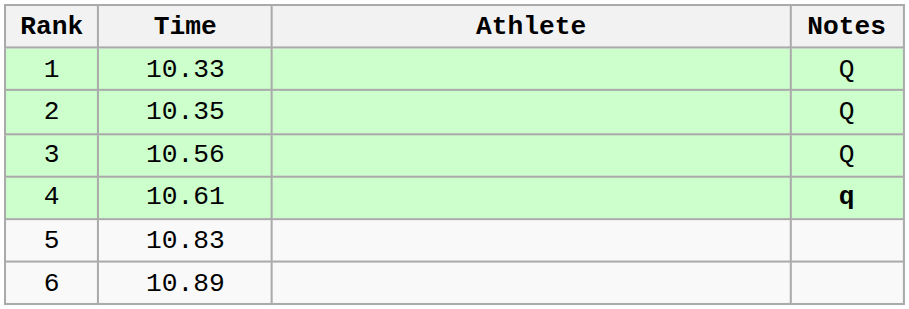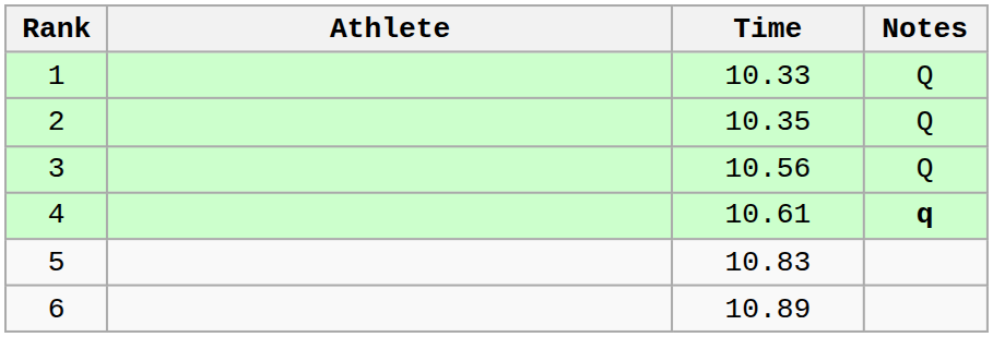columns swapped: Athlete <-> Time
